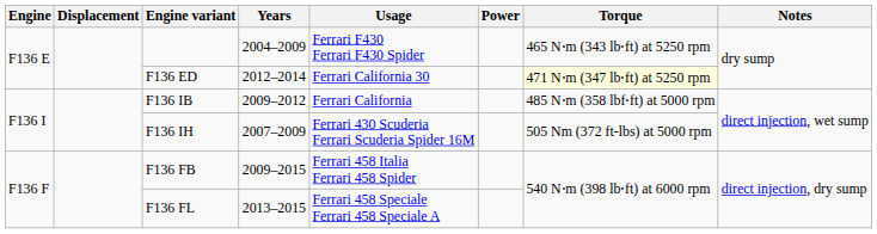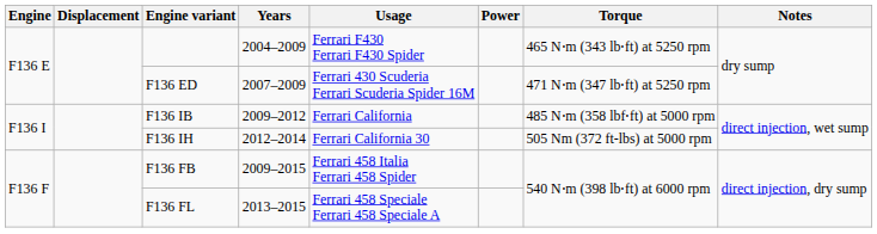F136 ED | Years: 2012–2014 -> 2007–2009
F136 ED | Usage: Ferrari California 30 -> Ferrari 430 Scuderia Ferrari Scuderia Spider 16M
F136 ED | Torque: lightyellow background -> no background
F136 IH | Years: 2007–2009 -> 2012–2014
F136 IH | Usage: Ferrari 430 Scuderia Ferrari Scuderia Spider 16M -> Ferrari California 30
